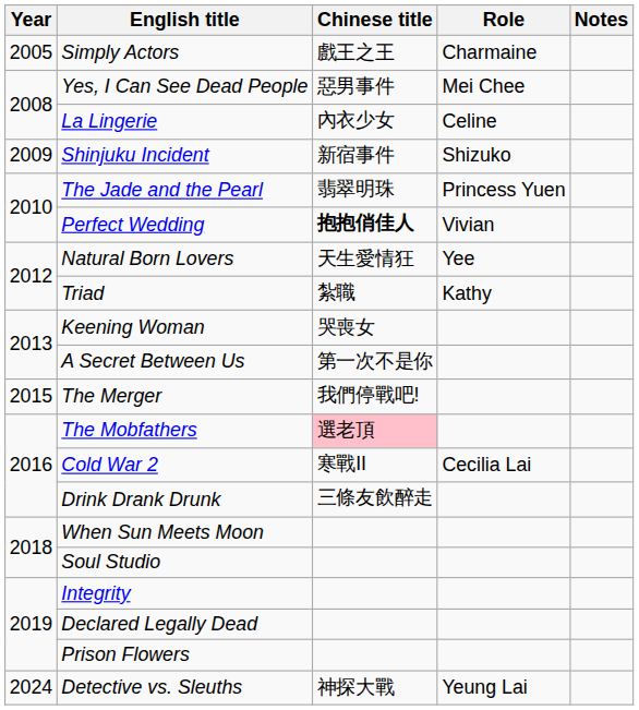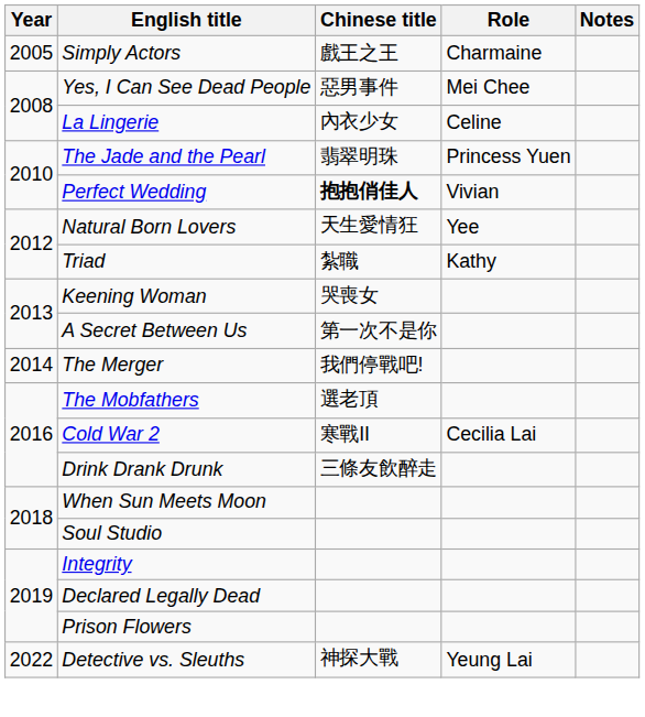- row: 2009 | Shinjuku Incident | 新宿事件 | Shizuko
The Merger | Year: 2015 -> 2014
The Mobfathers | Chinese title: pink background -> no background
Detective vs. Sleuths | Year: 2024 -> 2022
